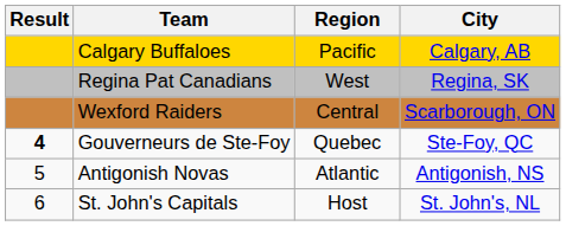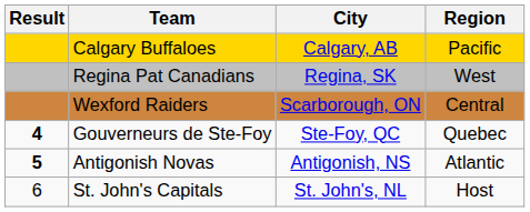columns swapped: Region <-> City
Antigonish Novas | Result: normal -> bold
